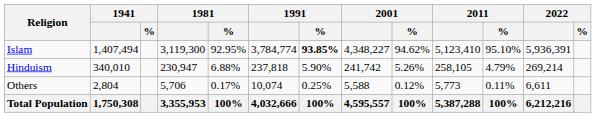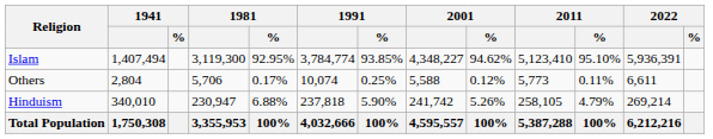Islam | 1991 / %: bold -> normal
rows swapped: Hinduism <-> Others
